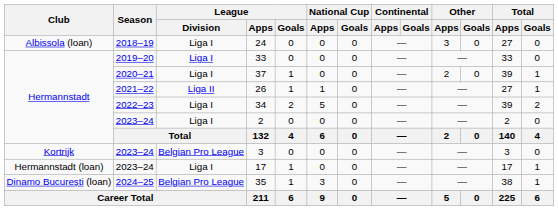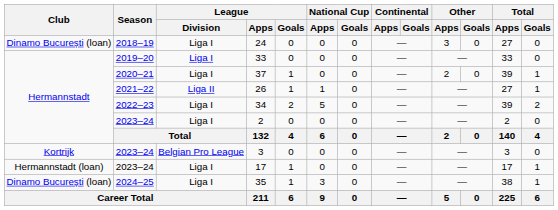24 | Club: Albissola (loan) -> Dinamo București (loan)
35 | League / Division: Belgian Pro League -> Liga I
